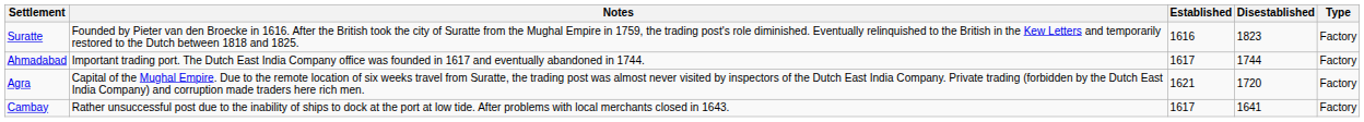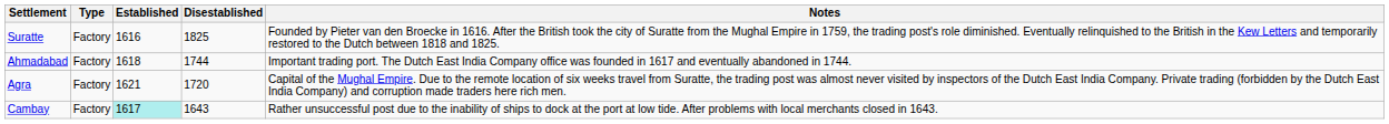columns swapped: Type <-> Notes
Suratte | Disestablished: 1823 -> 1825
Ahmadabad | Established: 1617 -> 1618
Cambay | Established: no background -> paleturquoise background
Cambay | Disestablished: 1641 -> 1643
